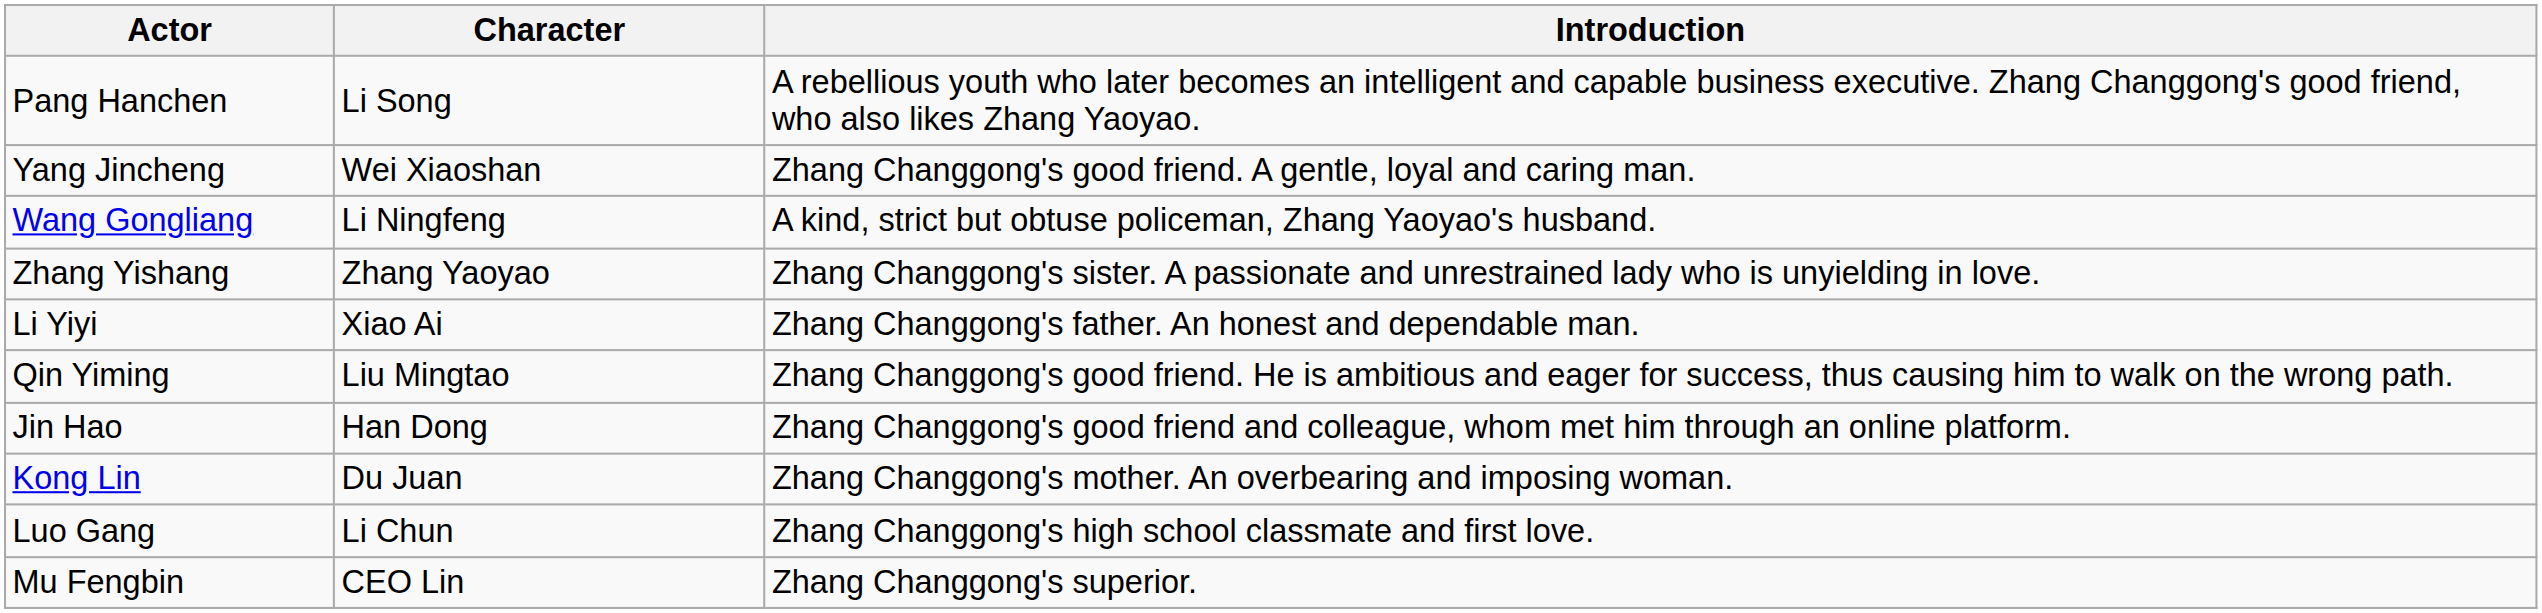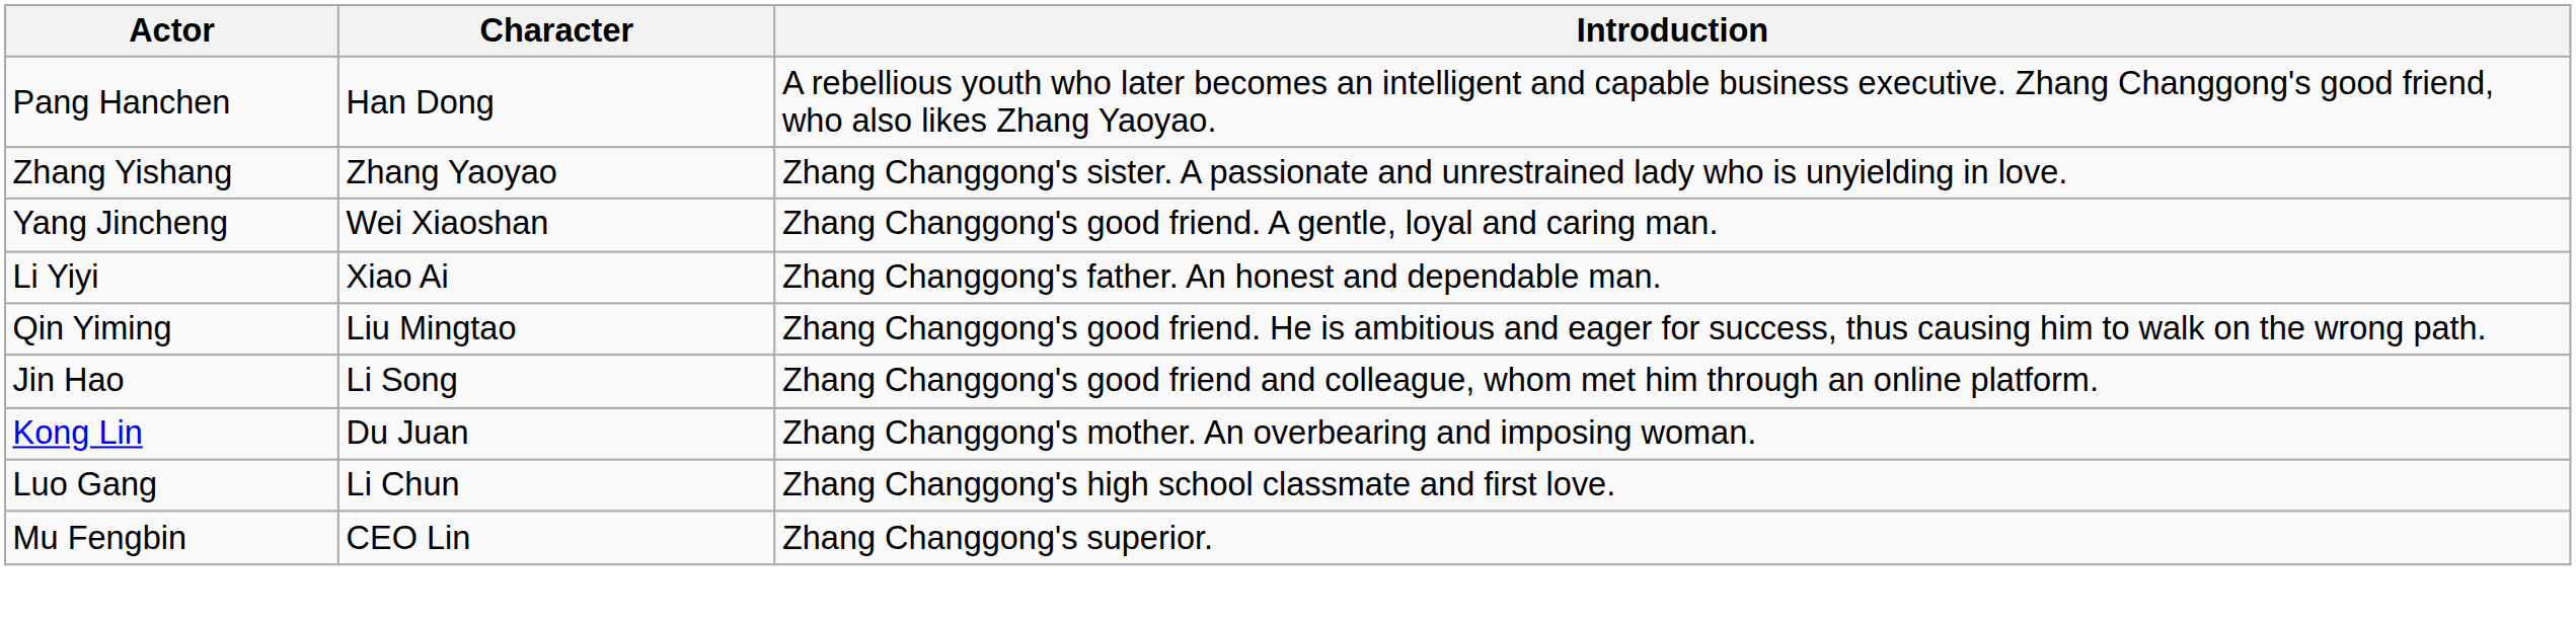Pang Hanchen | Character: Li Song -> Han Dong
rows swapped: Zhang Yishang <-> Yang Jincheng
- row: Wang Gongliang | Li Ningfeng | A kind, strict but obtuse policeman, Zhang Yaoyao's husband.
Jin Hao | Character: Han Dong -> Li Song
